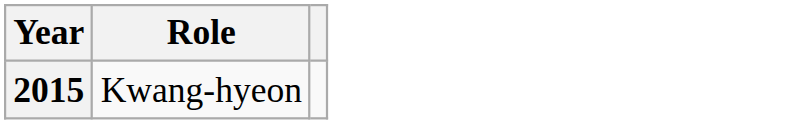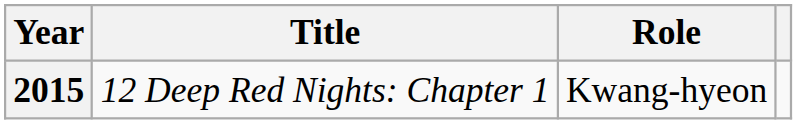+ column: Title | 12 Deep Red Nights: Chapter 1
